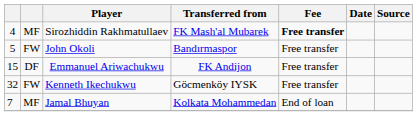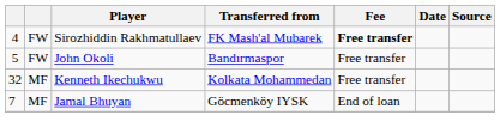Sirozhiddin Rakhmatullaev | column 2: MF -> FW
- row: 15 | DF | Emmanuel Ariwachukwu | FK Andijon | Free transfer
Kenneth Ikechukwu | column 2: FW -> MF
Kenneth Ikechukwu | Transferred from: Göcmenköy IYSK -> Kolkata Mohammedan
Jamal Bhuyan | Transferred from: Kolkata Mohammedan -> Göcmenköy IYSK
